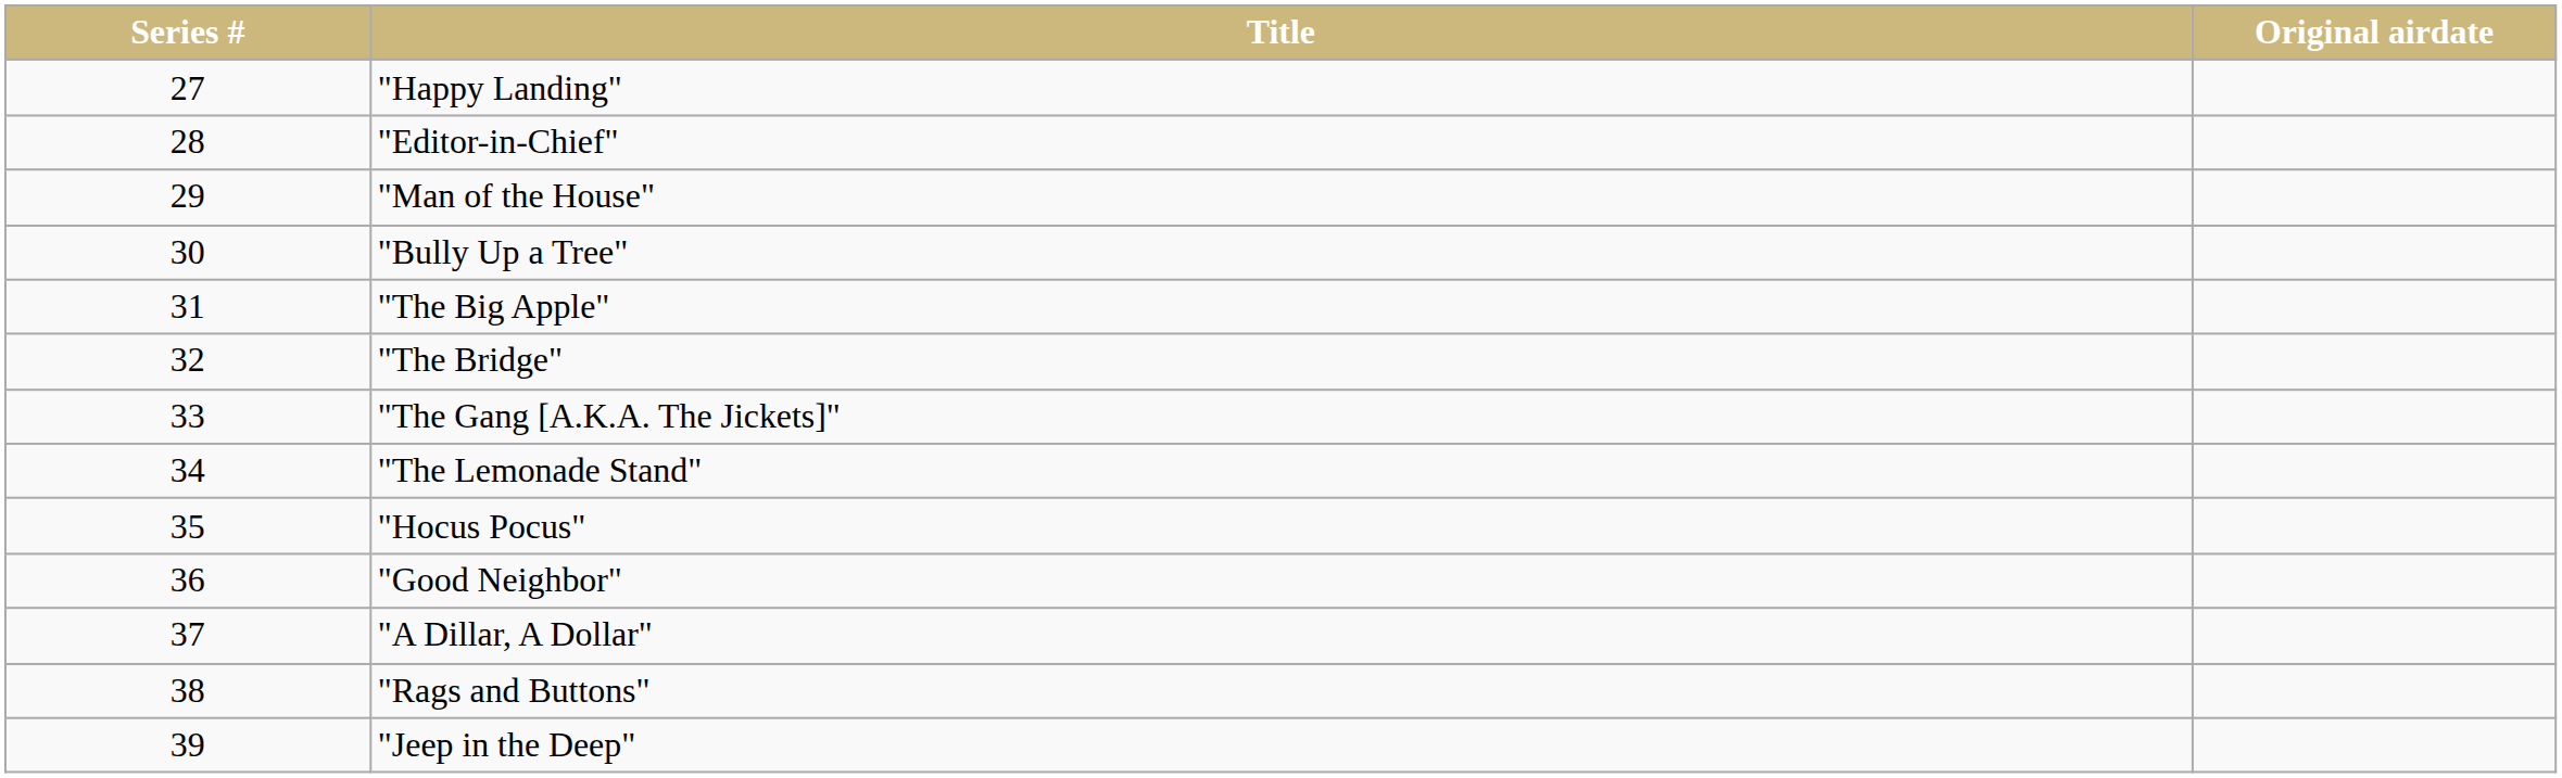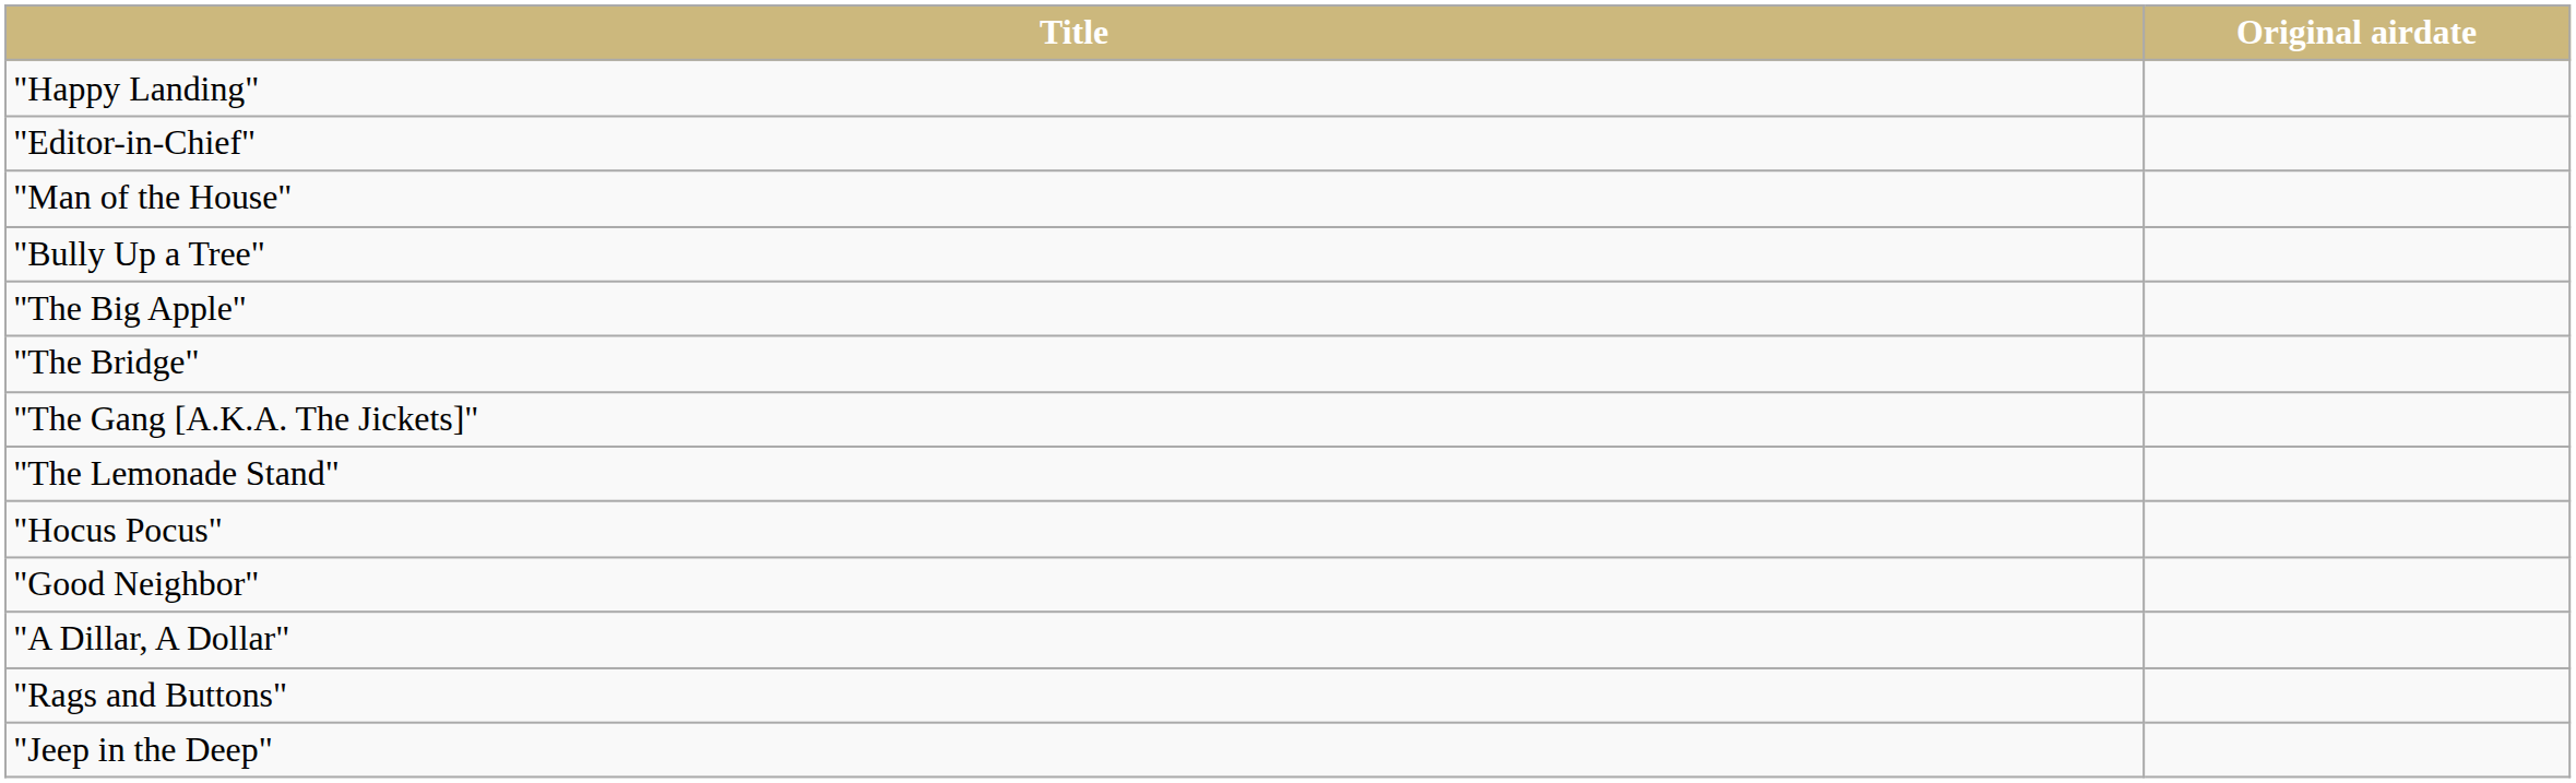- column: Series # | 27 | 28 | 29 | 30 | 31 | 32 | 33 | 34 | 35 | 36 | 37 | 38 | 39
